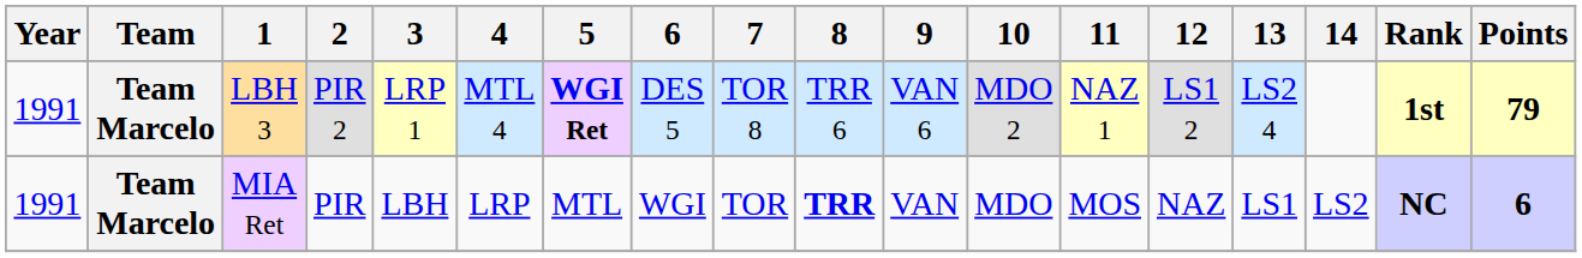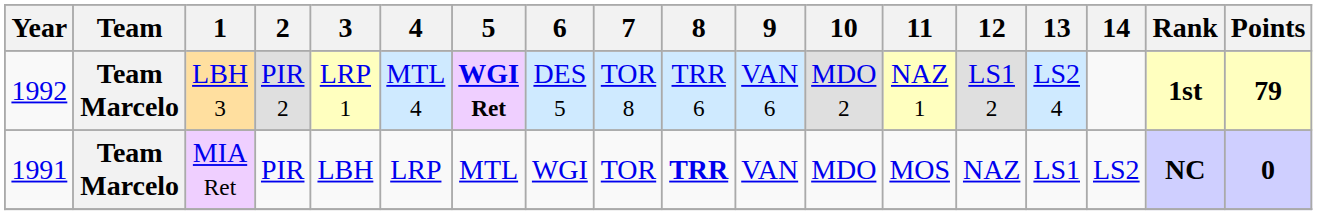LBH 3 | Year: 1991 -> 1992
MIA Ret | Points: 6 -> 0
